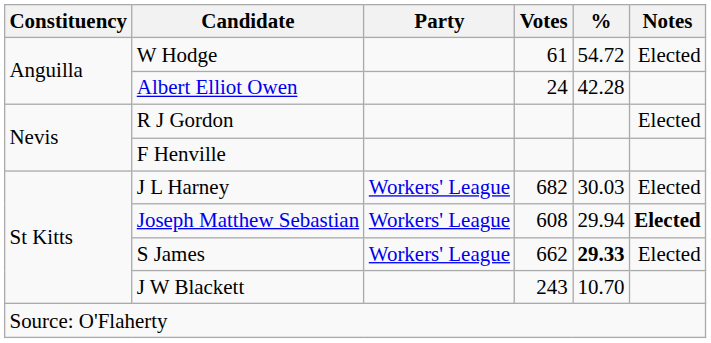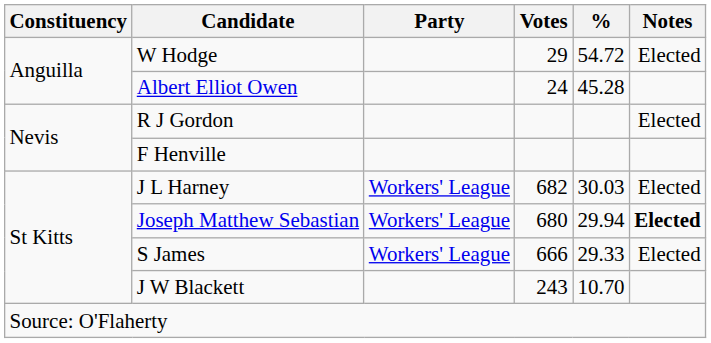W Hodge | Votes: 61 -> 29
Albert Elliot Owen | %: 42.28 -> 45.28
Joseph Matthew Sebastian | Votes: 608 -> 680
S James | Votes: 662 -> 666
S James | %: bold -> normal
